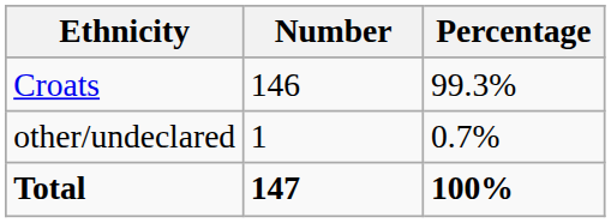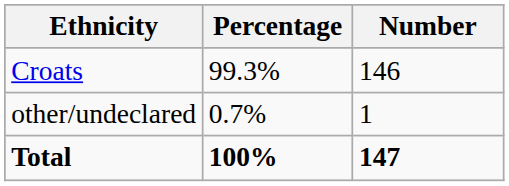columns swapped: Number <-> Percentage
